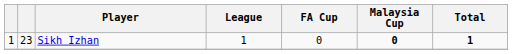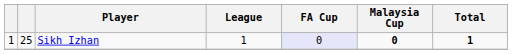Sikh Izhan | column 2: 23 -> 25
Sikh Izhan | FA Cup: no background -> lavender background
